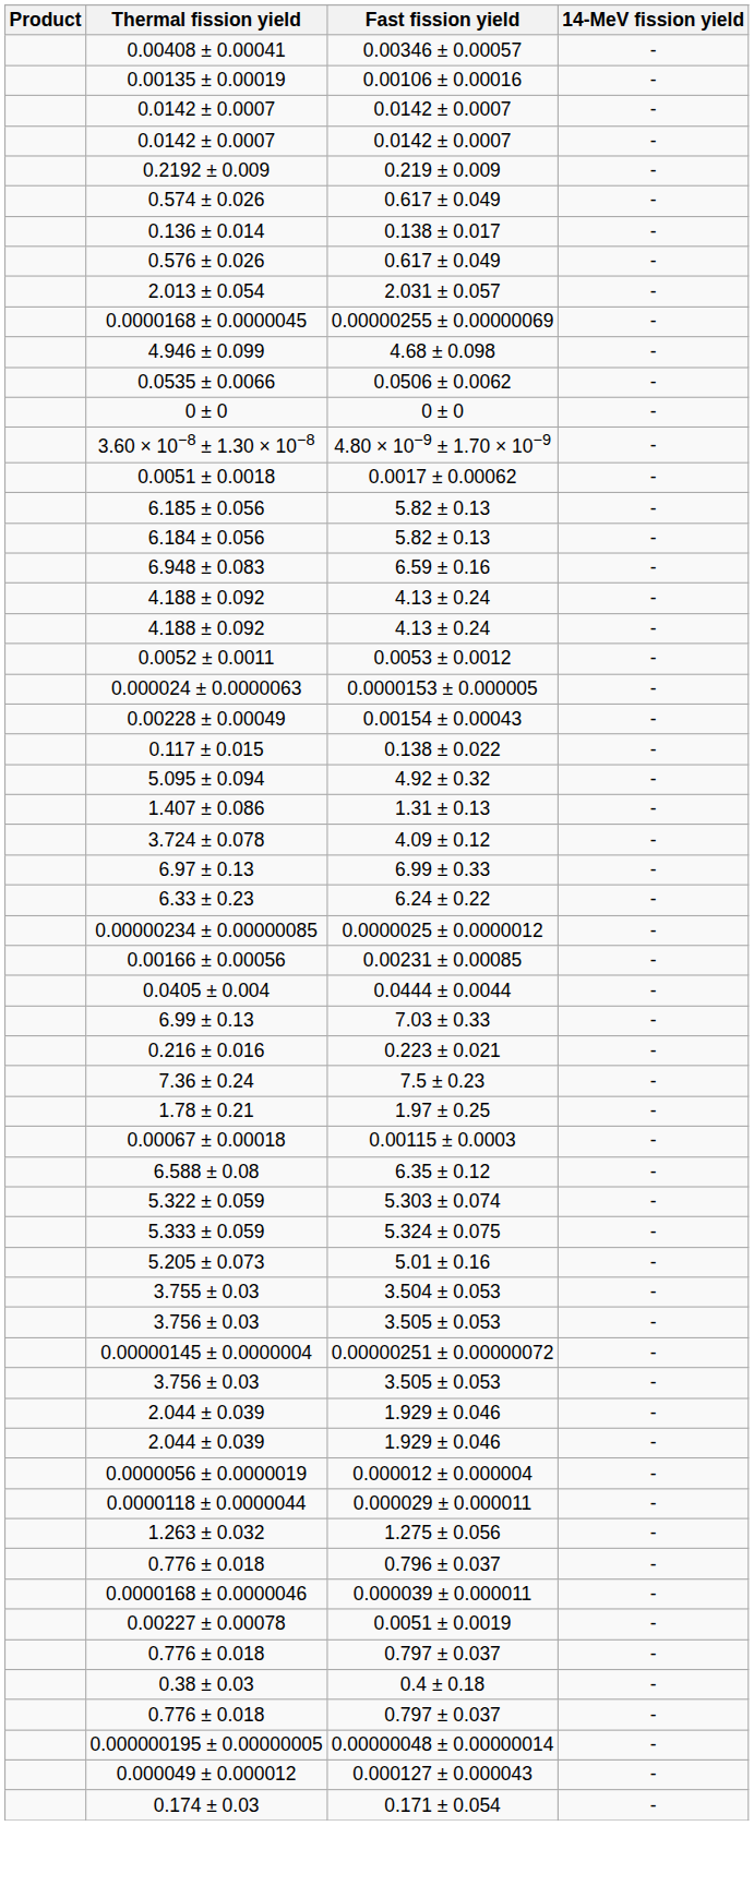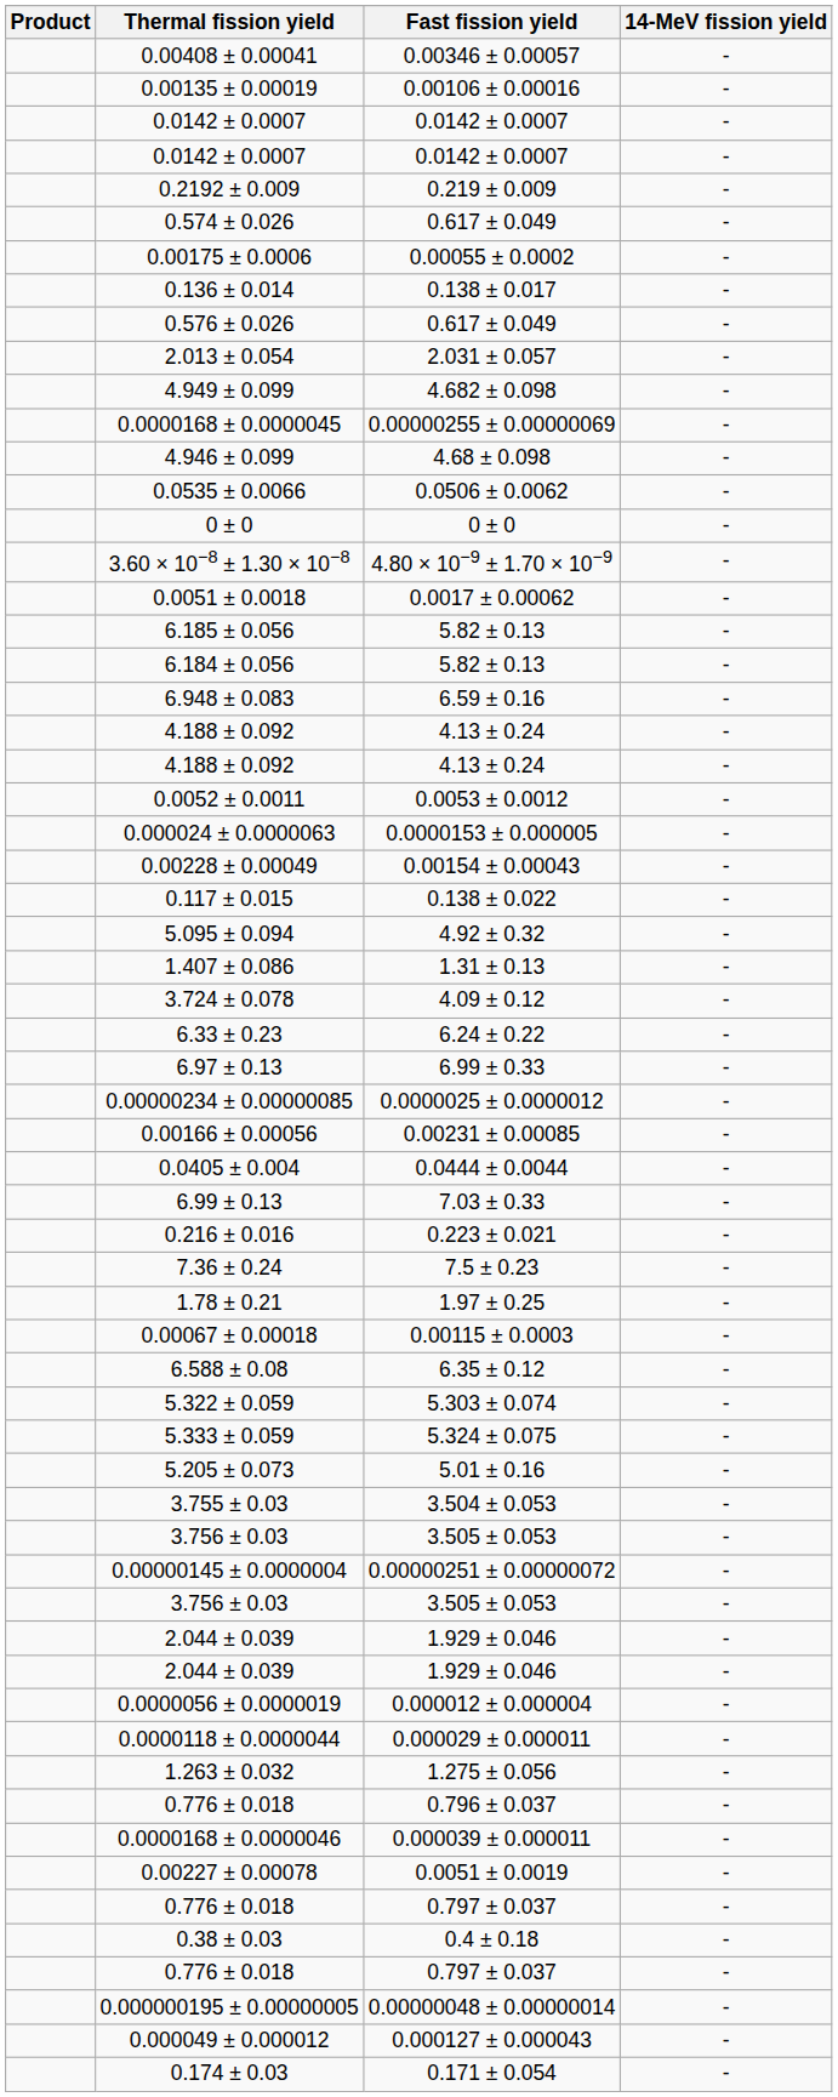+ row: 0.00175 ± 0.0006 | 0.00055 ± 0.0002 | -
+ row: 4.949 ± 0.099 | 4.682 ± 0.098 | -
rows swapped: 6.97 ± 0.13 <-> 6.33 ± 0.23
